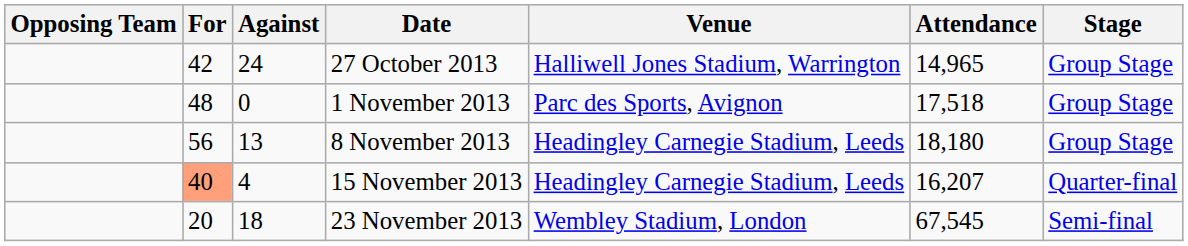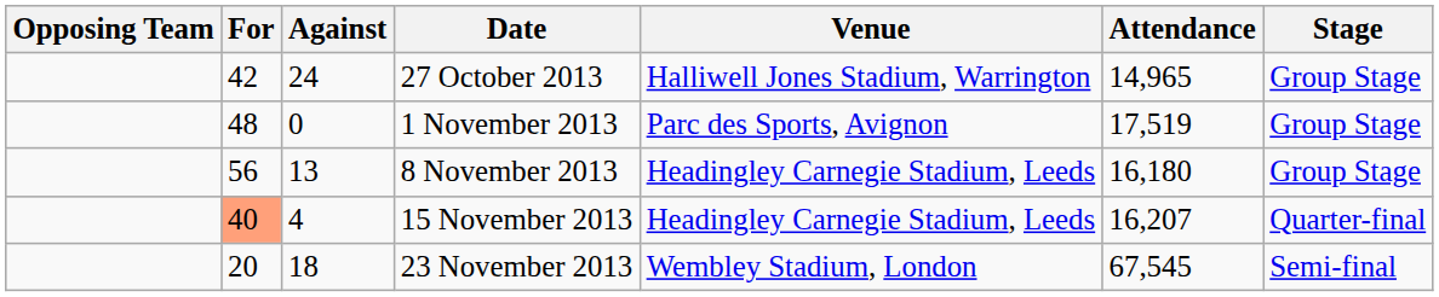1 November 2013 | Attendance: 17,518 -> 17,519
8 November 2013 | Attendance: 18,180 -> 16,180
